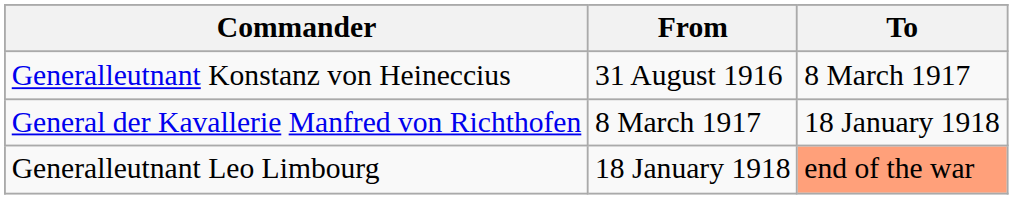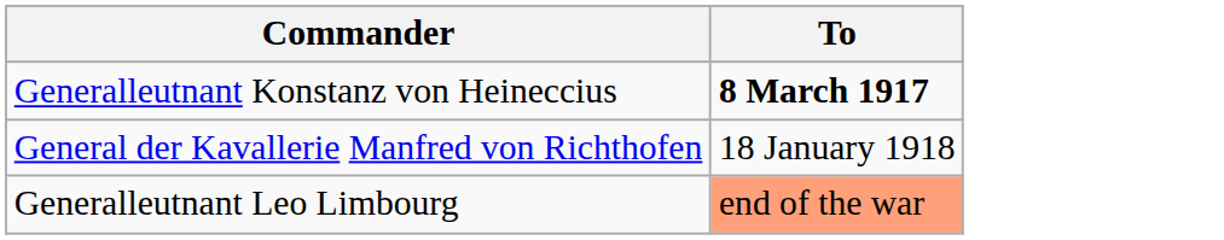- column: From | 31 August 1916 | 8 March 1917 | 18 January 1918
Generalleutnant Konstanz von Heineccius | To: normal -> bold
